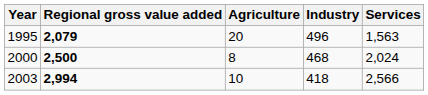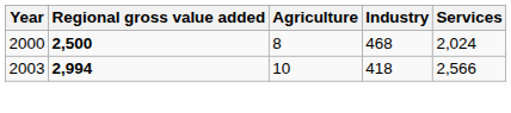- row: 1995 | 2,079 | 20 | 496 | 1,563
